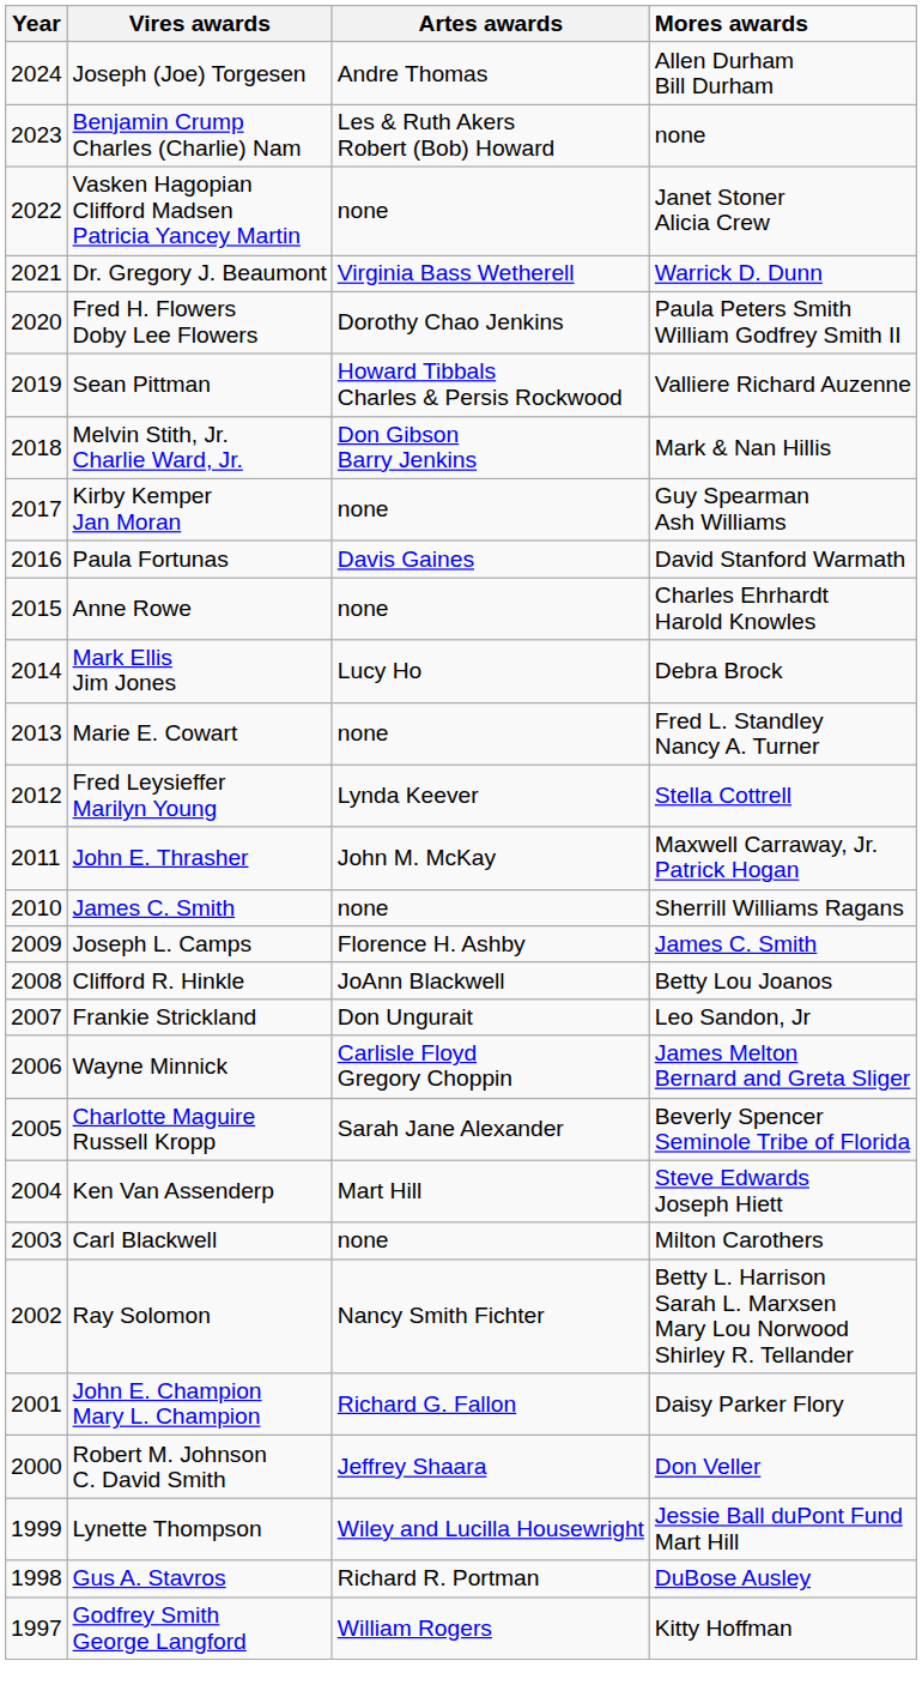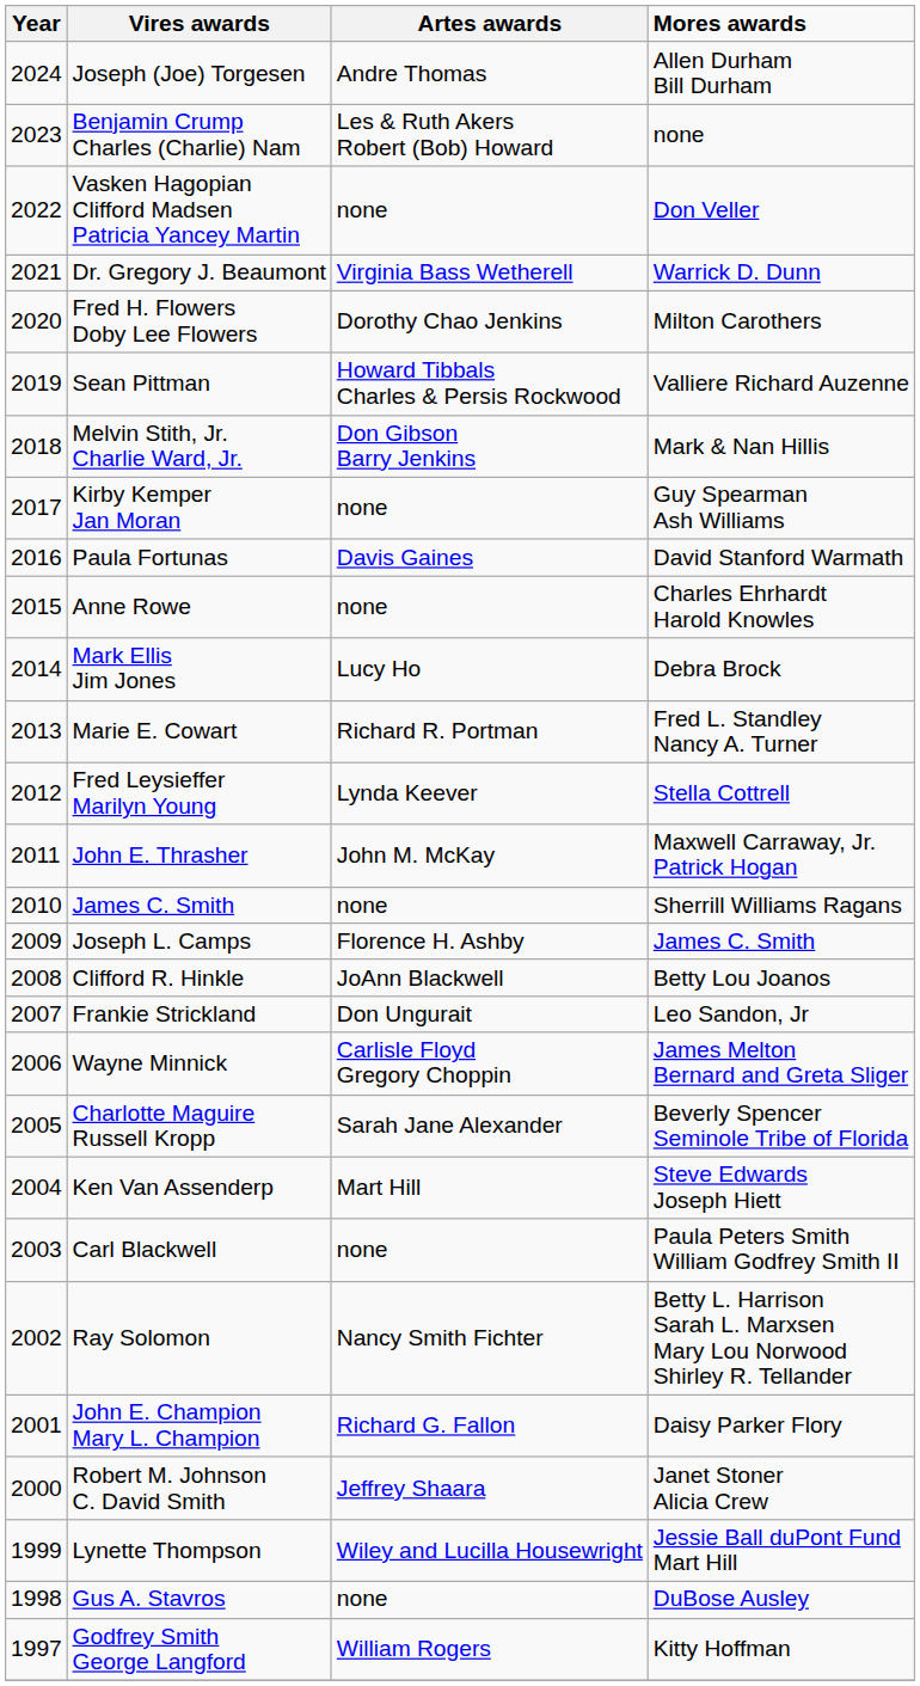Vasken Hagopian Clifford Madsen Patricia Yancey Martin | Mores awards: Janet Stoner Alicia Crew -> Don Veller
Fred H. Flowers Doby Lee Flowers | Mores awards: Paula Peters Smith William Godfrey Smith II -> Milton Carothers
Marie E. Cowart | Artes awards: none -> Richard R. Portman
Carl Blackwell | Mores awards: Milton Carothers -> Paula Peters Smith William Godfrey Smith II
Robert M. Johnson C. David Smith | Mores awards: Don Veller -> Janet Stoner Alicia Crew
Gus A. Stavros | Artes awards: Richard R. Portman -> none
